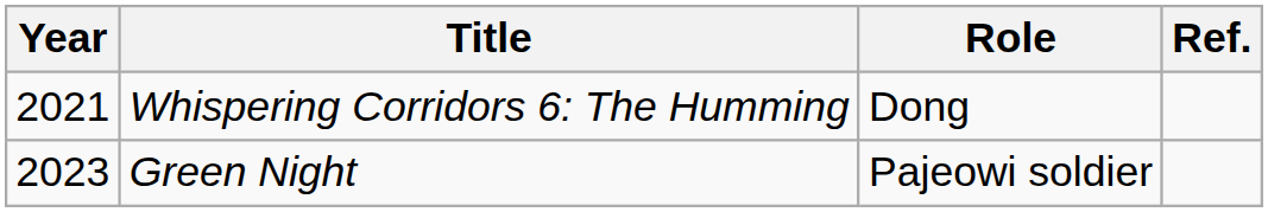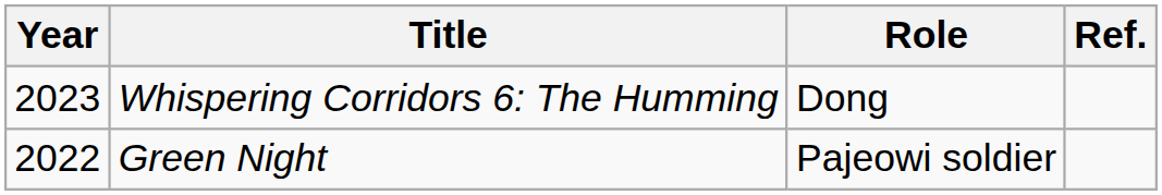Whispering Corridors 6: The Humming | Year: 2021 -> 2023
Green Night | Year: 2023 -> 2022
